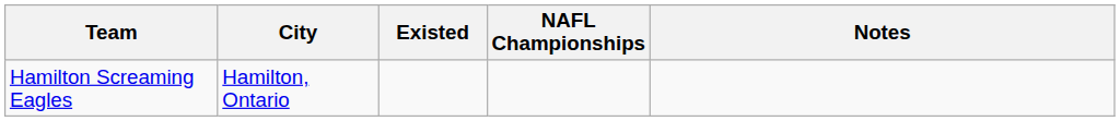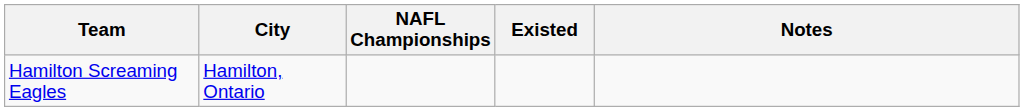columns swapped: Existed <-> NAFL Championships
